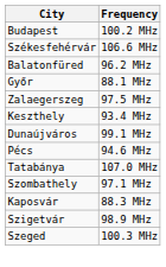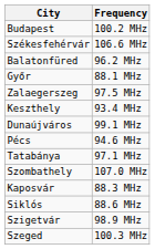Tatabánya | Frequency: 107.0 MHz -> 97.1 MHz
Szombathely | Frequency: 97.1 MHz -> 107.0 MHz
+ row: Siklós | 88.6 MHz
